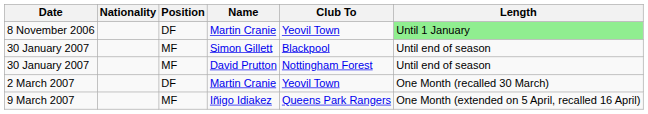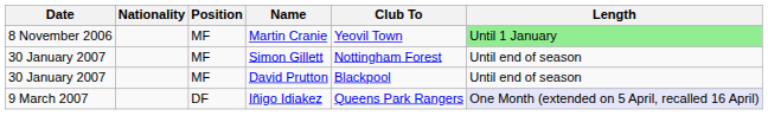8 November 2006 | Position: DF -> MF
30 January 2007 / Simon Gillett | Club To: Blackpool -> Nottingham Forest
30 January 2007 / David Prutton | Club To: Nottingham Forest -> Blackpool
- row: 2 March 2007 | DF | Martin Cranie | Yeovil Town | One Month (recalled 30 March)
9 March 2007 | Position: MF -> DF
9 March 2007 | Length: no background -> lavender background
